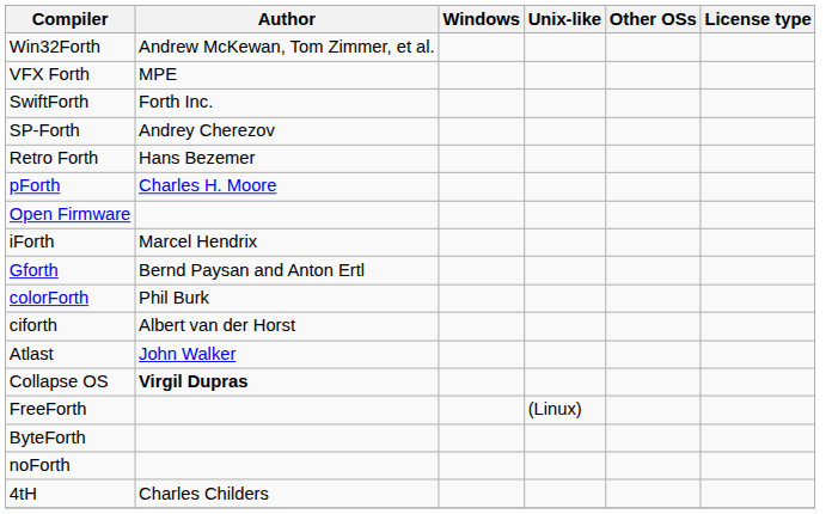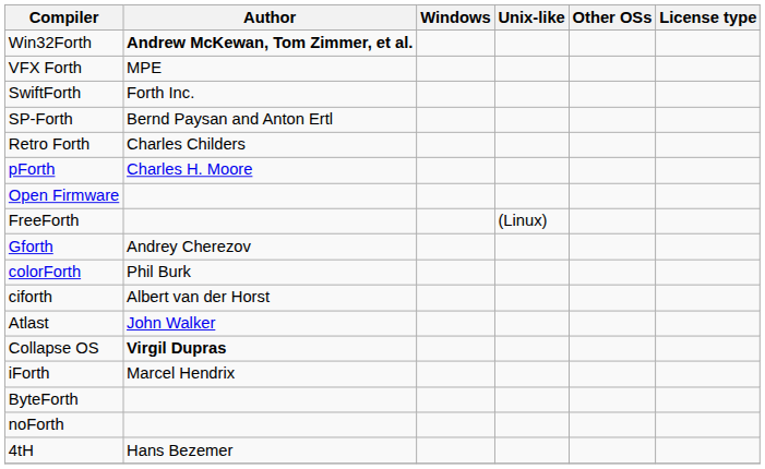Win32Forth | Author: normal -> bold
SP-Forth | Author: Andrey Cherezov -> Bernd Paysan and Anton Ertl
Retro Forth | Author: Hans Bezemer -> Charles Childers
rows swapped: iForth <-> FreeForth
Gforth | Author: Bernd Paysan and Anton Ertl -> Andrey Cherezov
4tH | Author: Charles Childers -> Hans Bezemer
